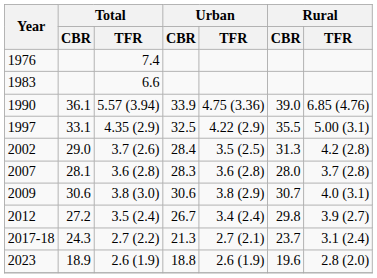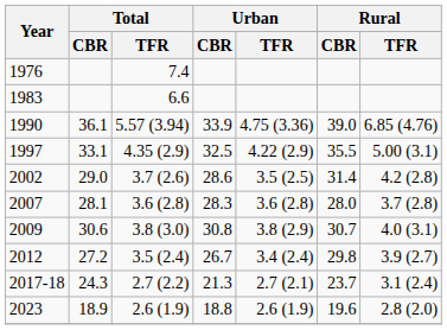2002 | Urban / CBR: 28.4 -> 28.6
2002 | Rural / CBR: 31.3 -> 31.4
2009 | Urban / CBR: 30.6 -> 30.8
